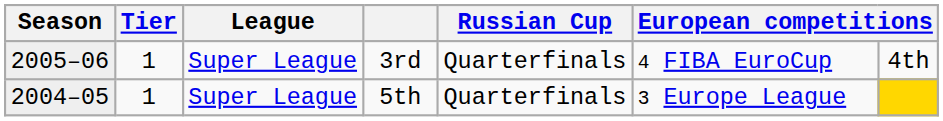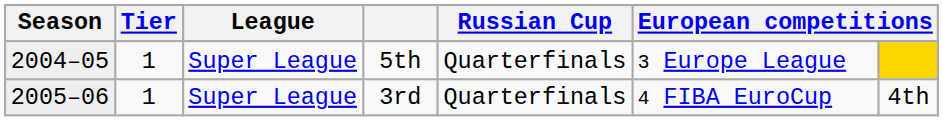rows swapped: 5th <-> 3rd
